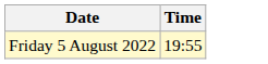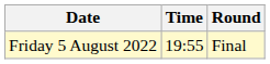+ column: Round | Final
